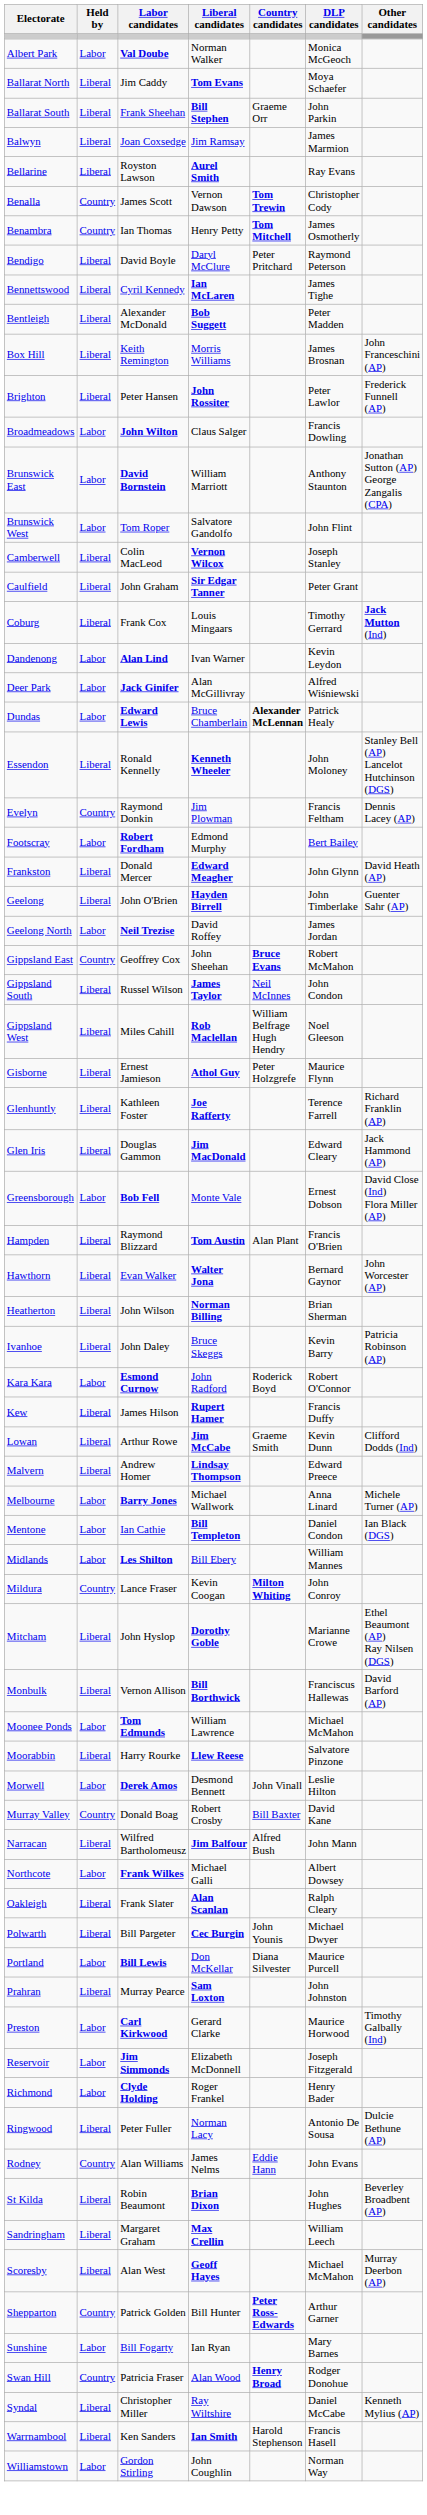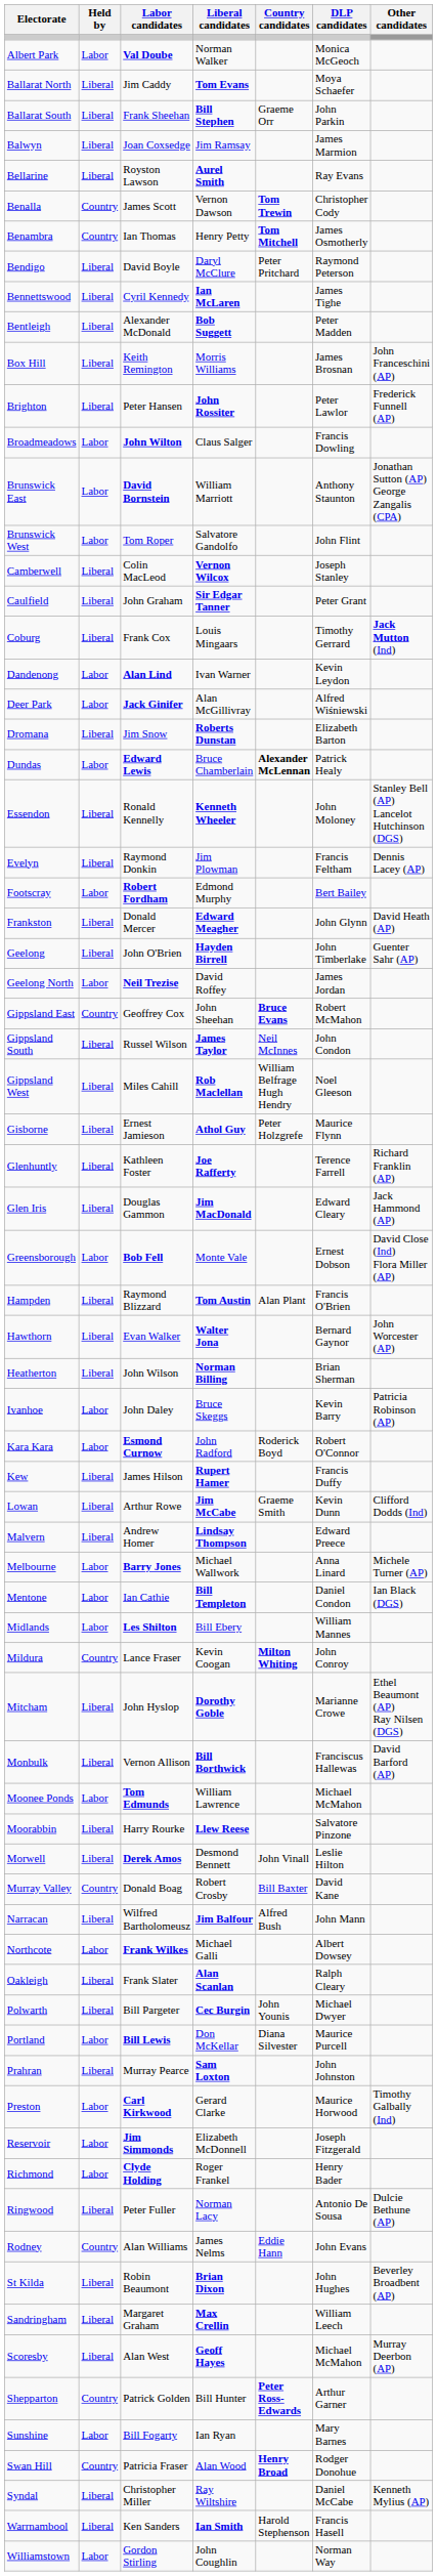+ row: Dromana | Liberal | Jim Snow | Roberts Dunstan | Elizabeth Barton
Evelyn | Held by: Country -> Liberal
Ivanhoe | Held by: Liberal -> Labor
Morwell | Held by: Labor -> Liberal
